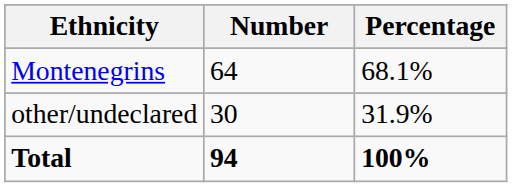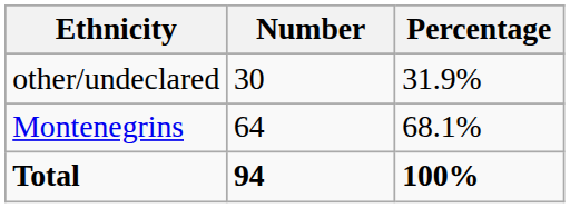rows swapped: Montenegrins <-> other/undeclared
